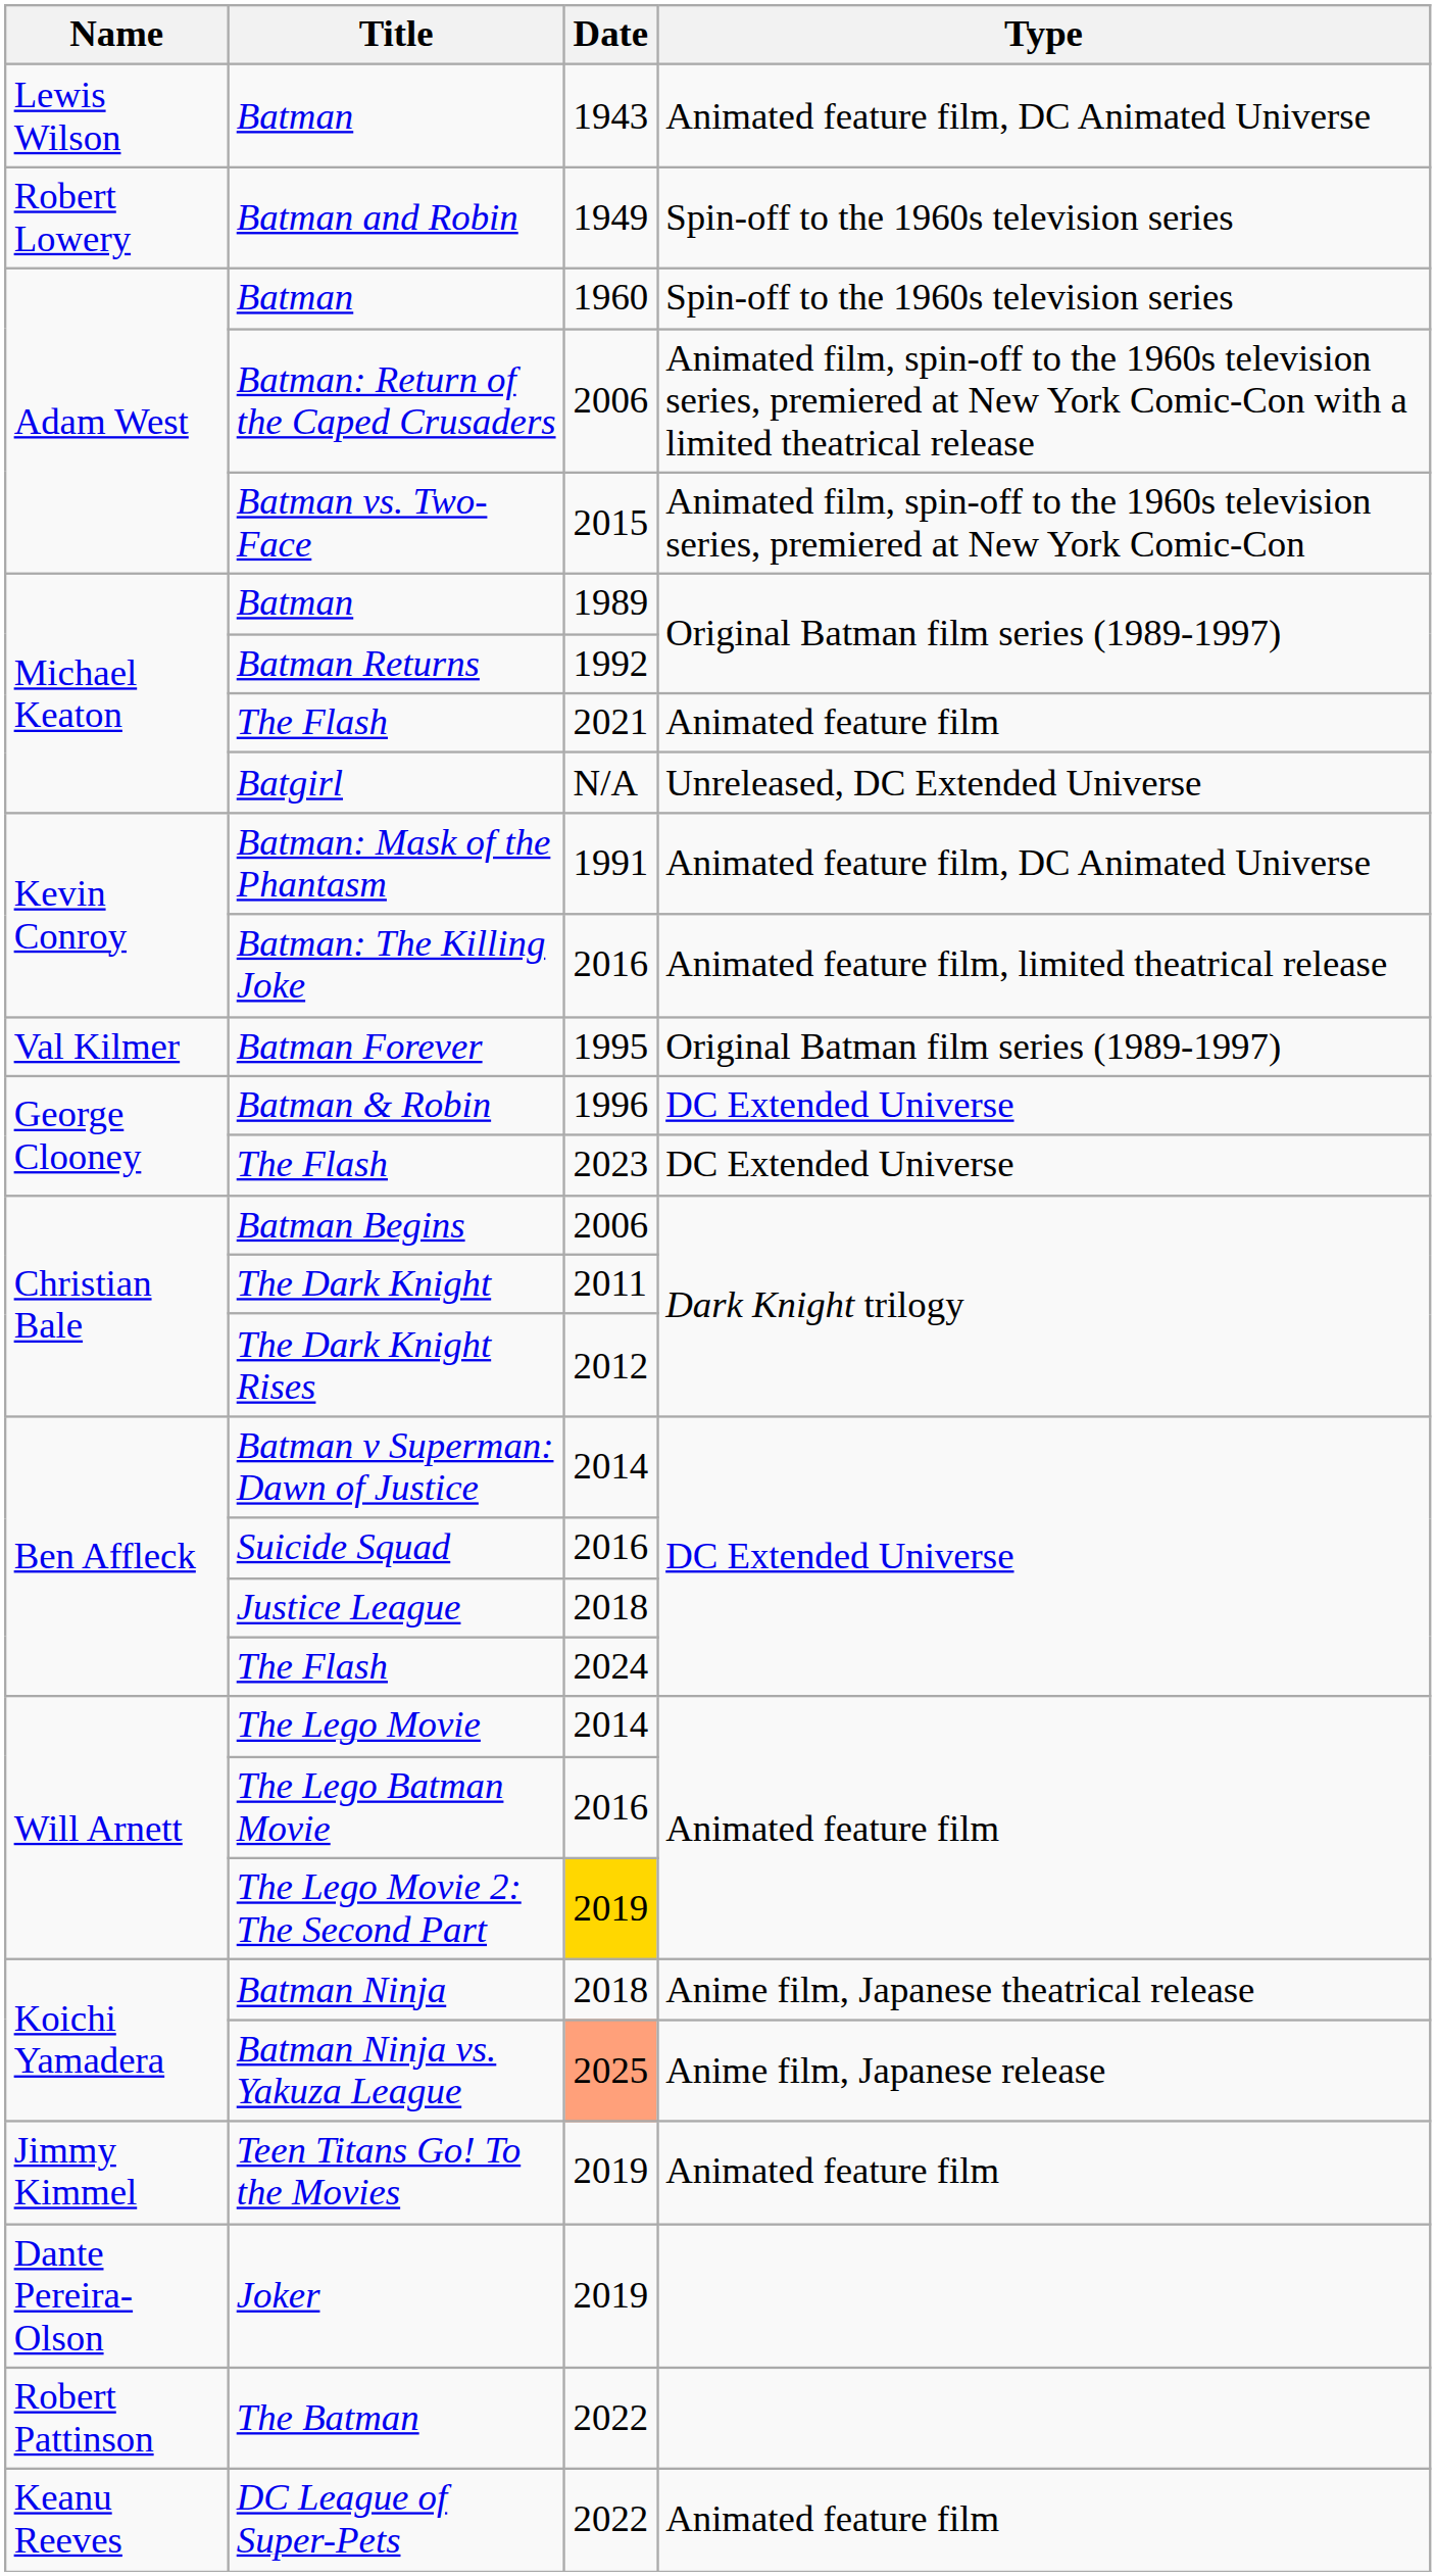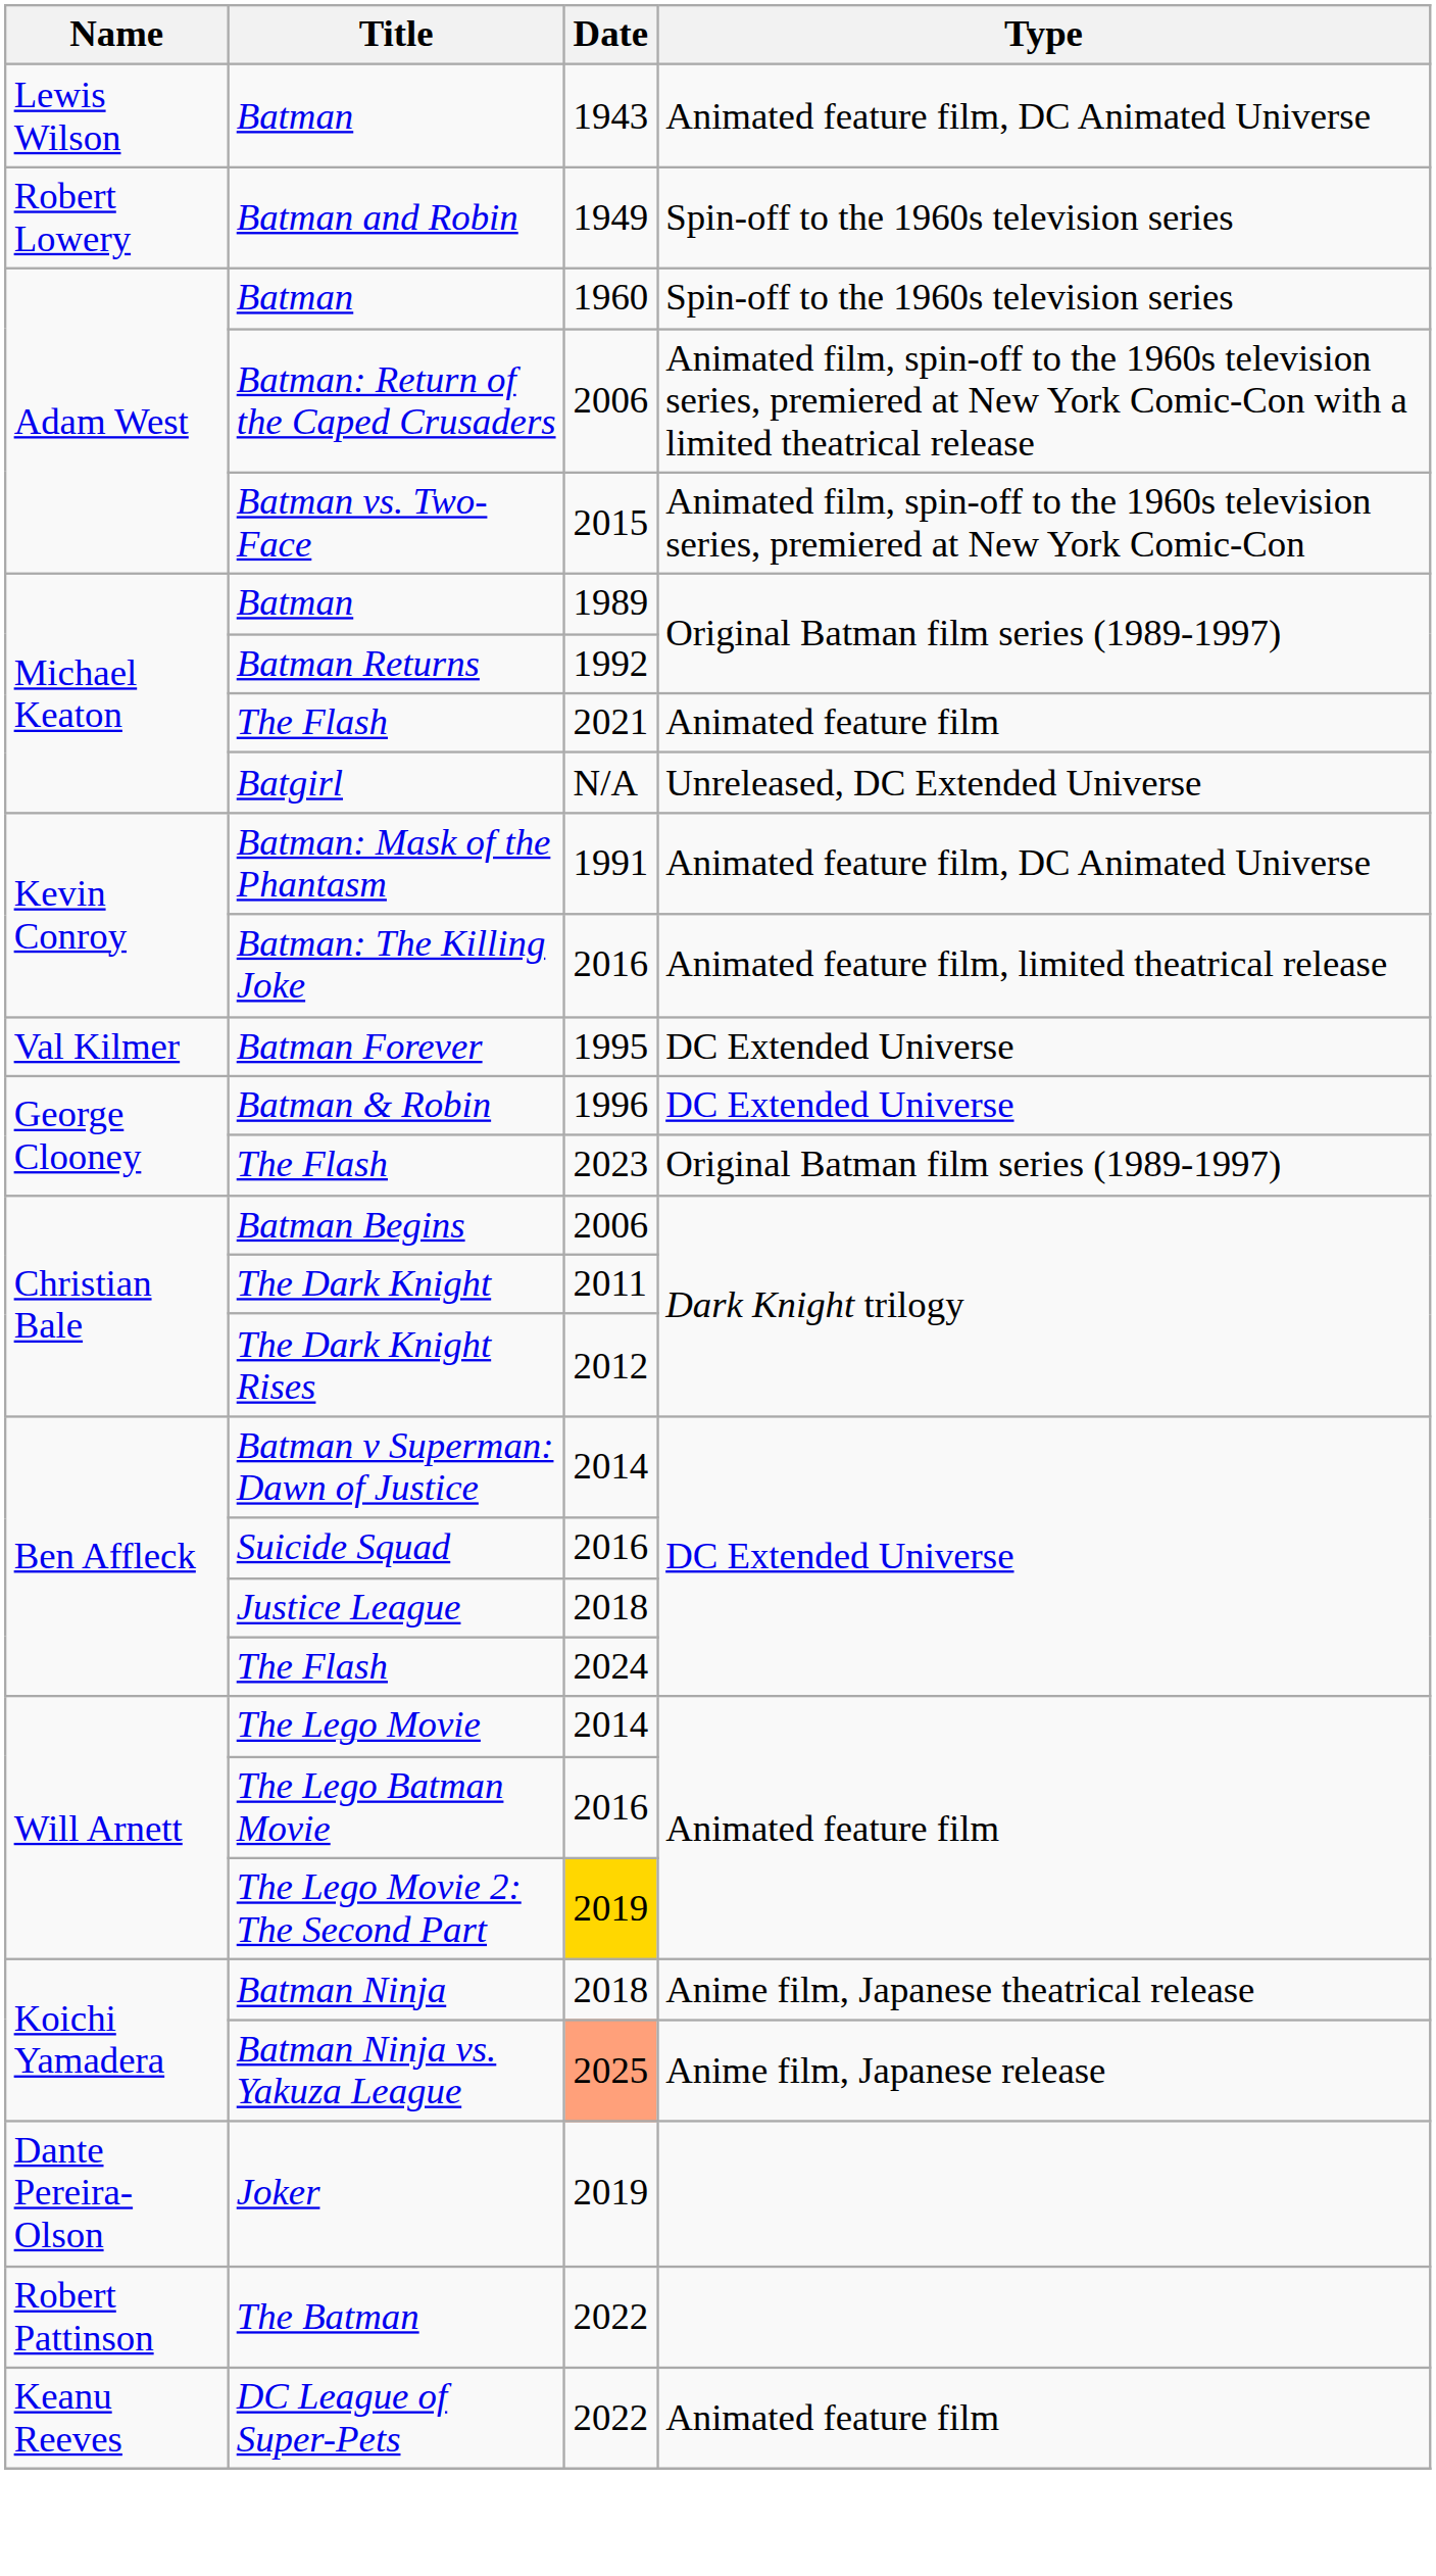Batman Forever | Type: Original Batman film series (1989-1997) -> DC Extended Universe
George Clooney / The Flash | Type: DC Extended Universe -> Original Batman film series (1989-1997)
- row: Jimmy Kimmel | Teen Titans Go! To the Movies | 2019 | Animated feature film
